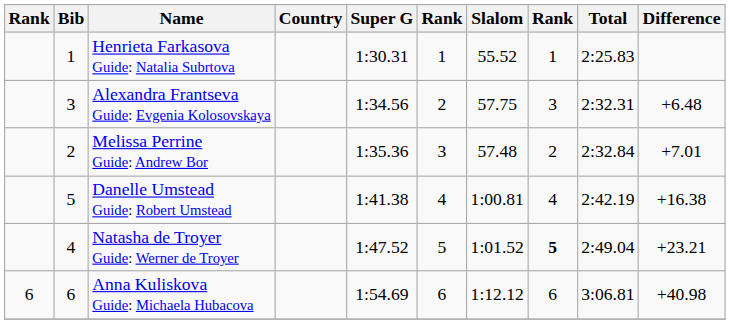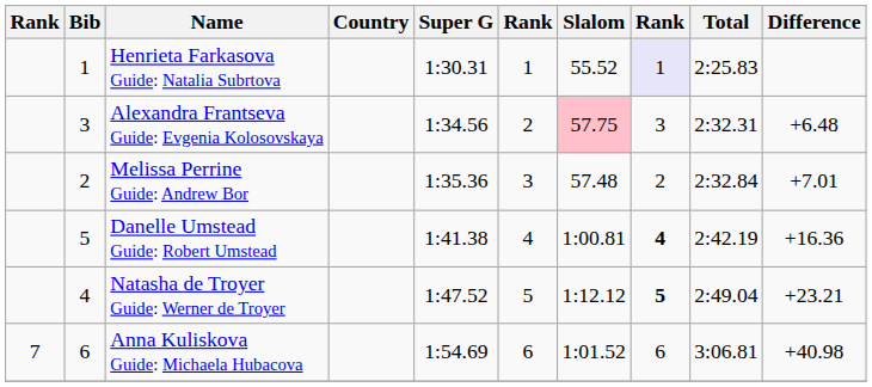Henrieta Farkasova Guide: Natalia Subrtova | column 8: no background -> lavender background
Alexandra Frantseva Guide: Evgenia Kolosovskaya | Slalom: no background -> pink background
Danelle Umstead Guide: Robert Umstead | column 8: normal -> bold
Danelle Umstead Guide: Robert Umstead | Difference: +16.38 -> +16.36
Natasha de Troyer Guide: Werner de Troyer | Slalom: 1:01.52 -> 1:12.12
Anna Kuliskova Guide: Michaela Hubacova | column 1: 6 -> 7
Anna Kuliskova Guide: Michaela Hubacova | Slalom: 1:12.12 -> 1:01.52
